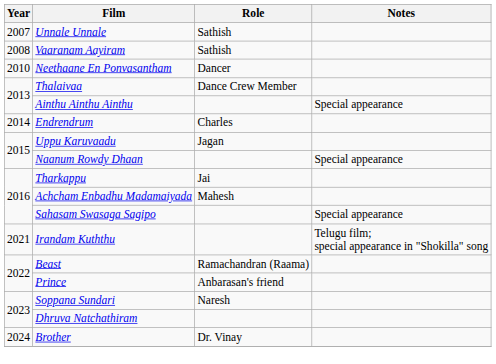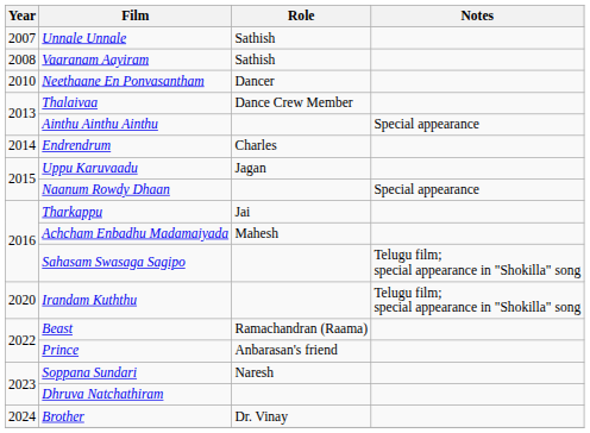Sahasam Swasaga Sagipo | Notes: Special appearance -> Telugu film; special appearance in "Shokilla" song
Irandam Kuththu | Year: 2021 -> 2020
